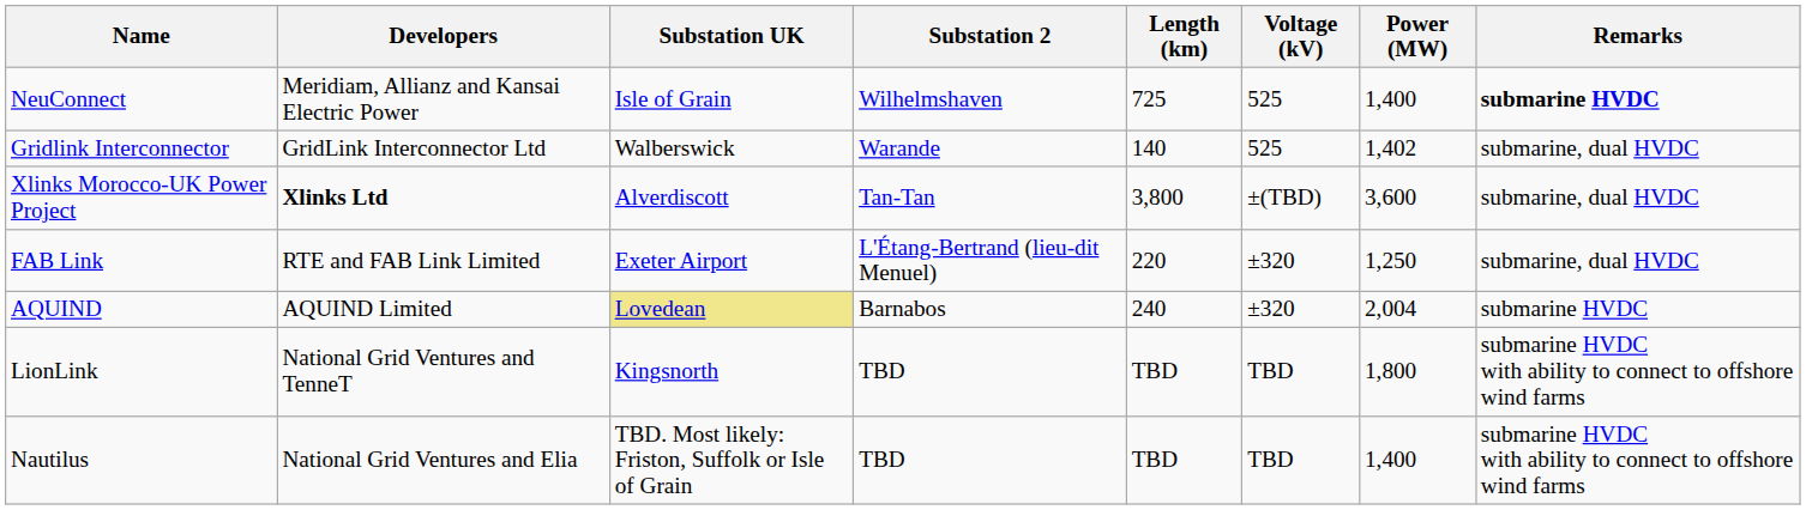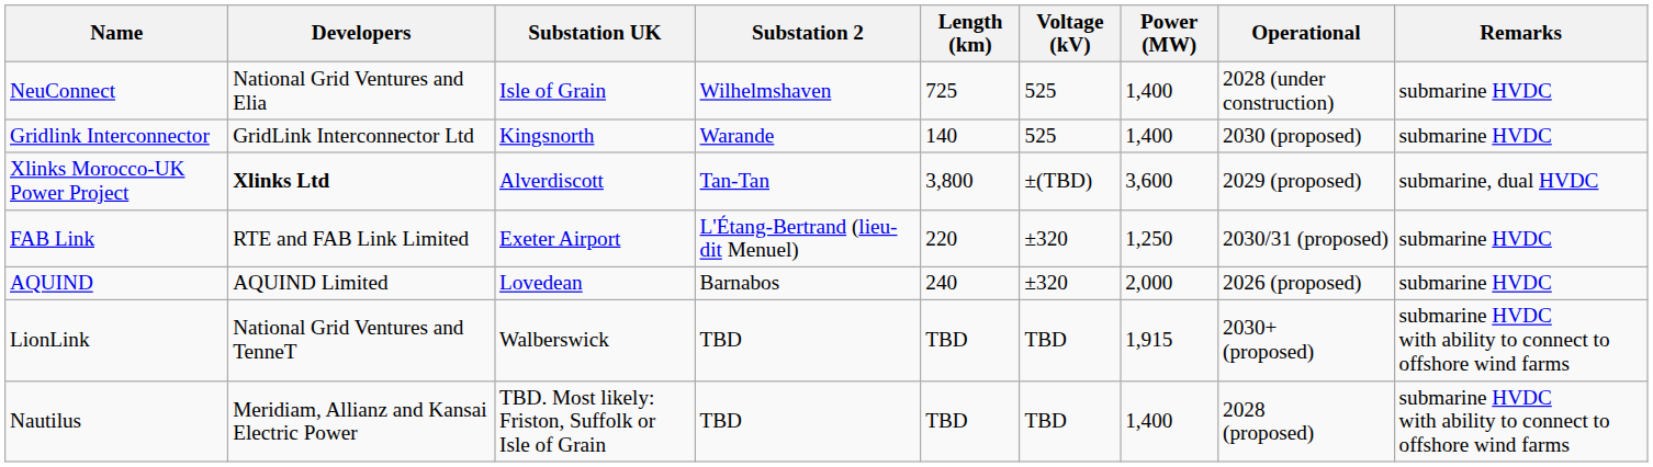+ column: Operational | 2028 (under construction) | 2030 (proposed) | 2029 (proposed) | 2030/31 (proposed) | 2026 (proposed) | 2030+ (proposed) | 2028 (proposed)
NeuConnect | Developers: Meridiam, Allianz and Kansai Electric Power -> National Grid Ventures and Elia
NeuConnect | Remarks: bold -> normal
Gridlink Interconnector | Substation UK: Walberswick -> Kingsnorth
Gridlink Interconnector | Power (MW): 1,402 -> 1,400
Gridlink Interconnector | Remarks: submarine, dual HVDC -> submarine HVDC
FAB Link | Remarks: submarine, dual HVDC -> submarine HVDC
AQUIND | Substation UK: khaki background -> no background
AQUIND | Power (MW): 2,004 -> 2,000
LionLink | Substation UK: Kingsnorth -> Walberswick
LionLink | Power (MW): 1,800 -> 1,915
Nautilus | Developers: National Grid Ventures and Elia -> Meridiam, Allianz and Kansai Electric Power
